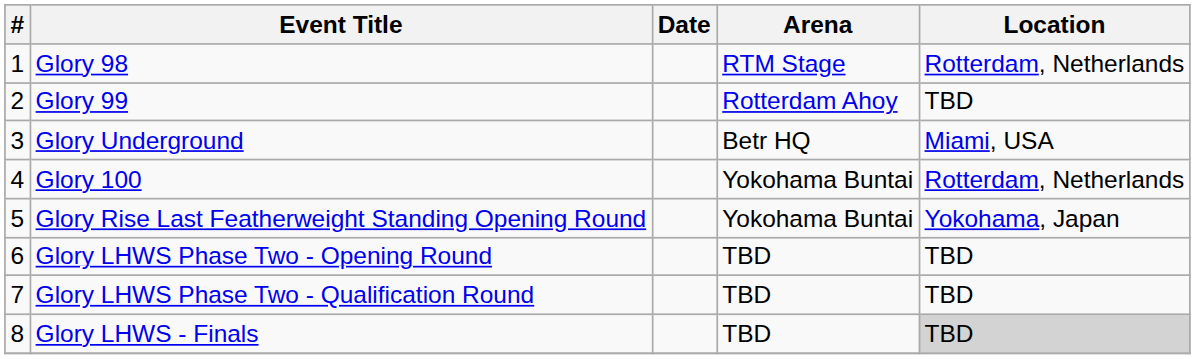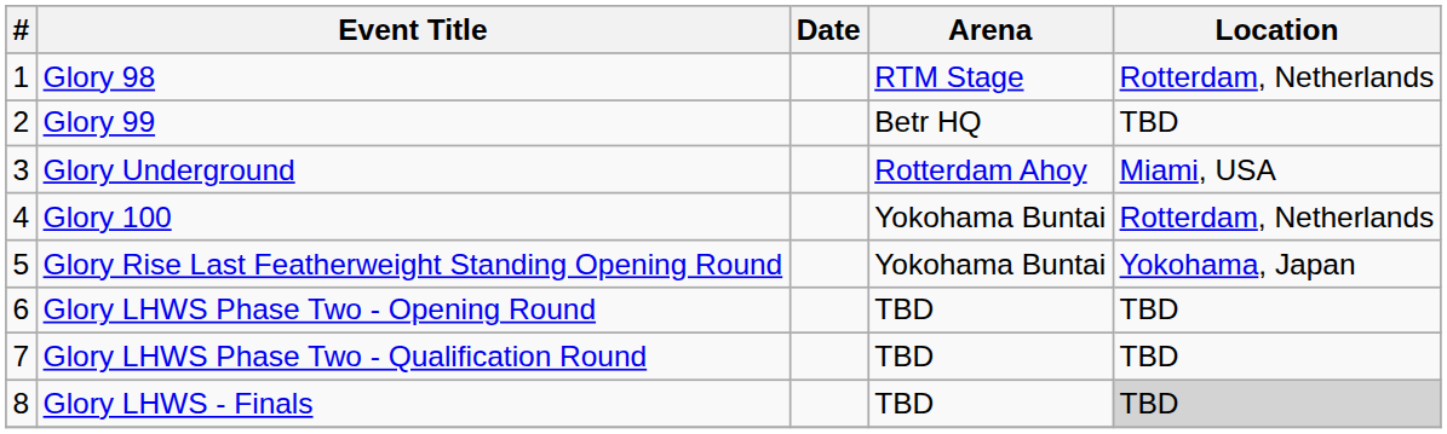Glory 99 | Arena: Rotterdam Ahoy -> Betr HQ
Glory Underground | Arena: Betr HQ -> Rotterdam Ahoy
